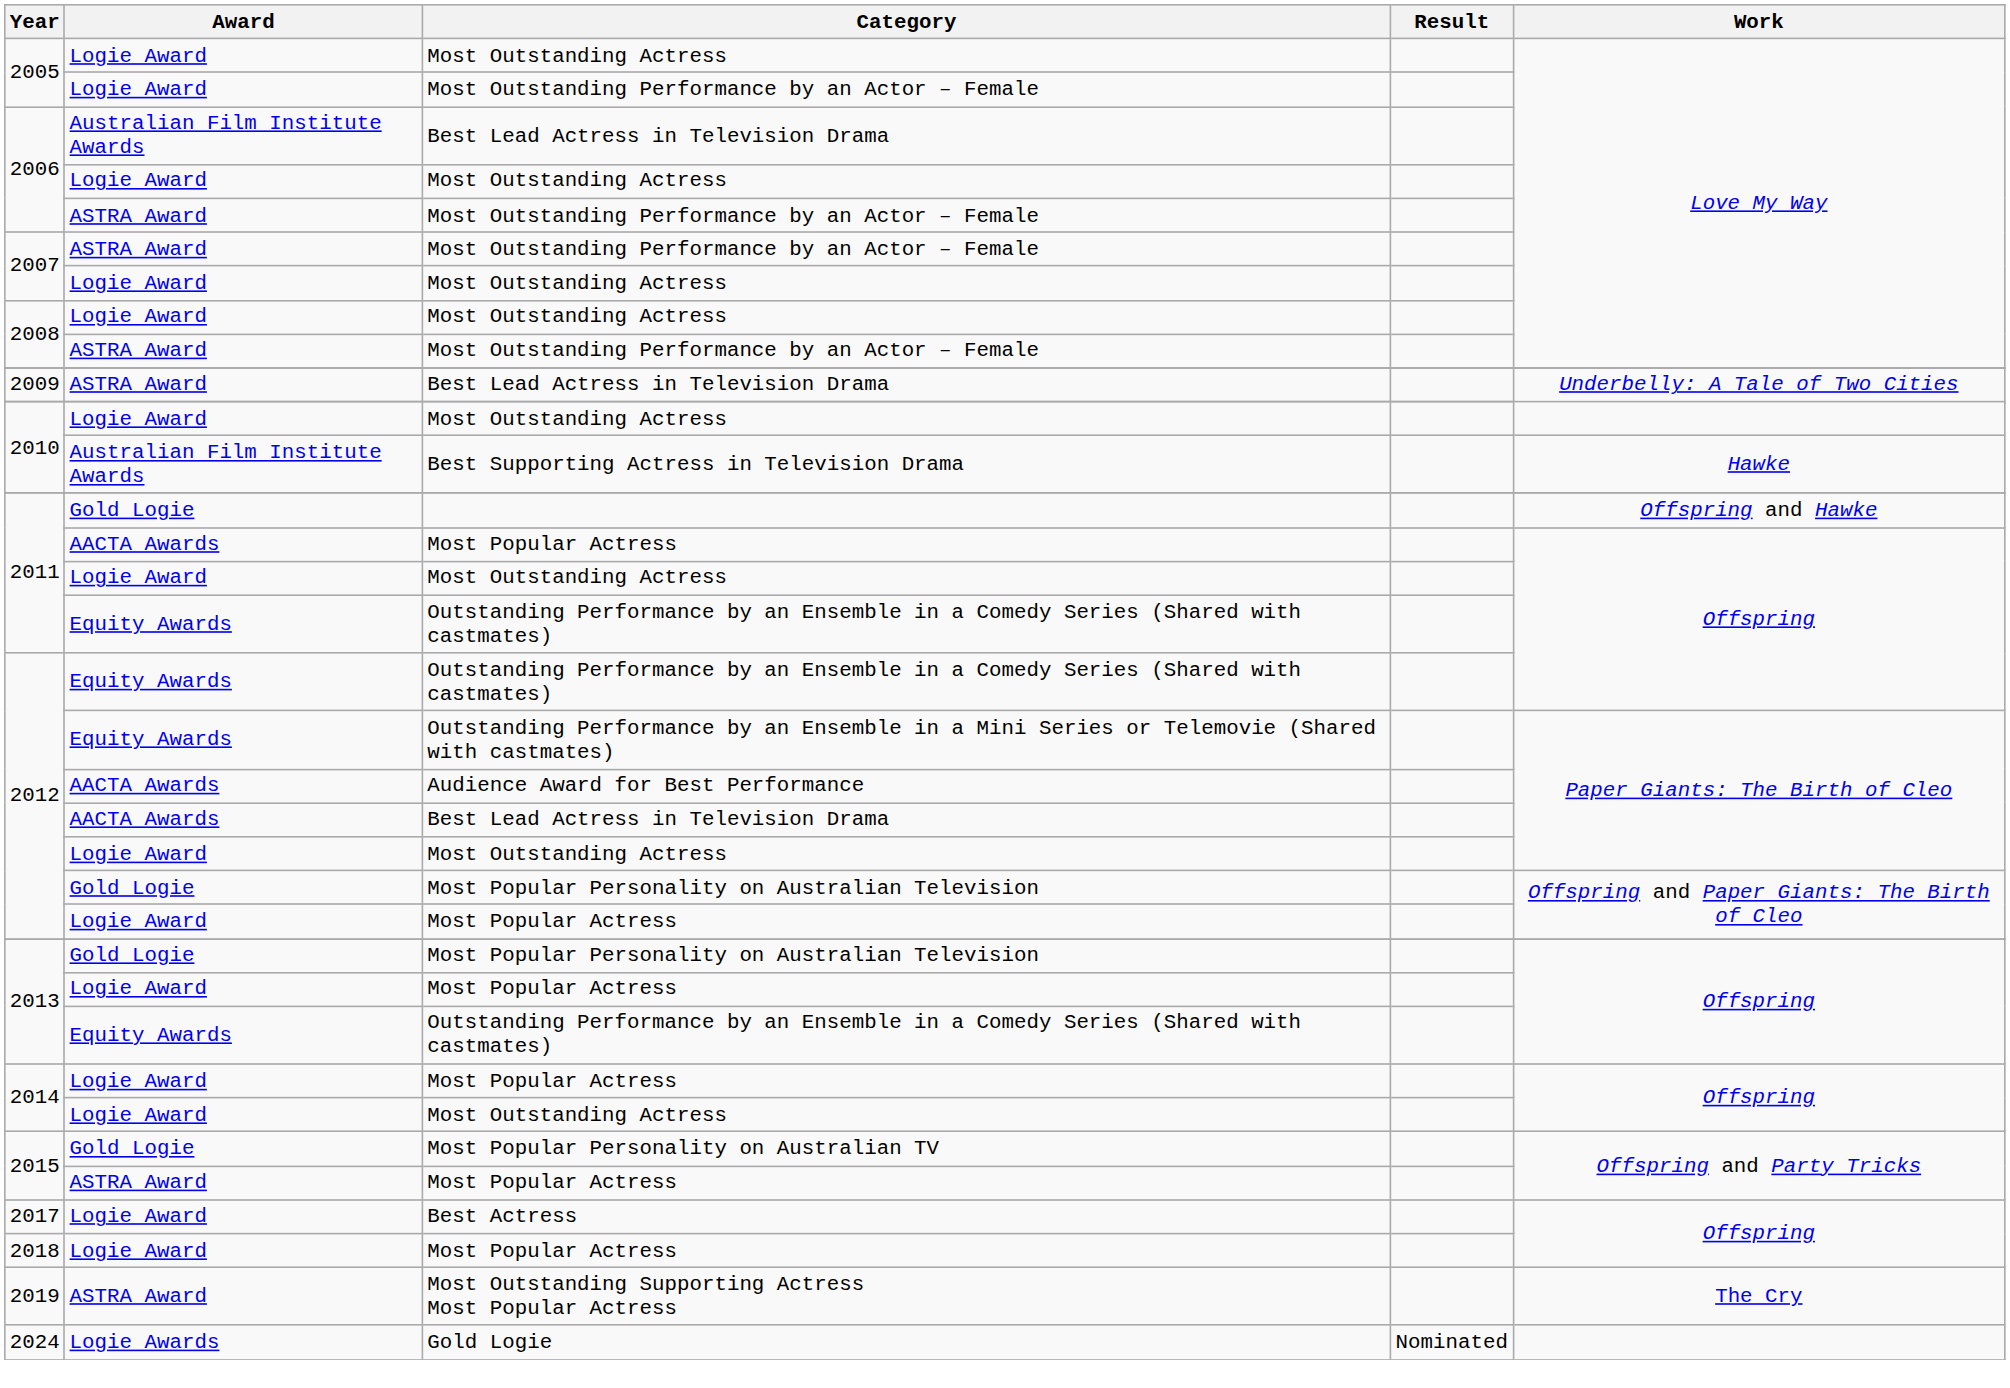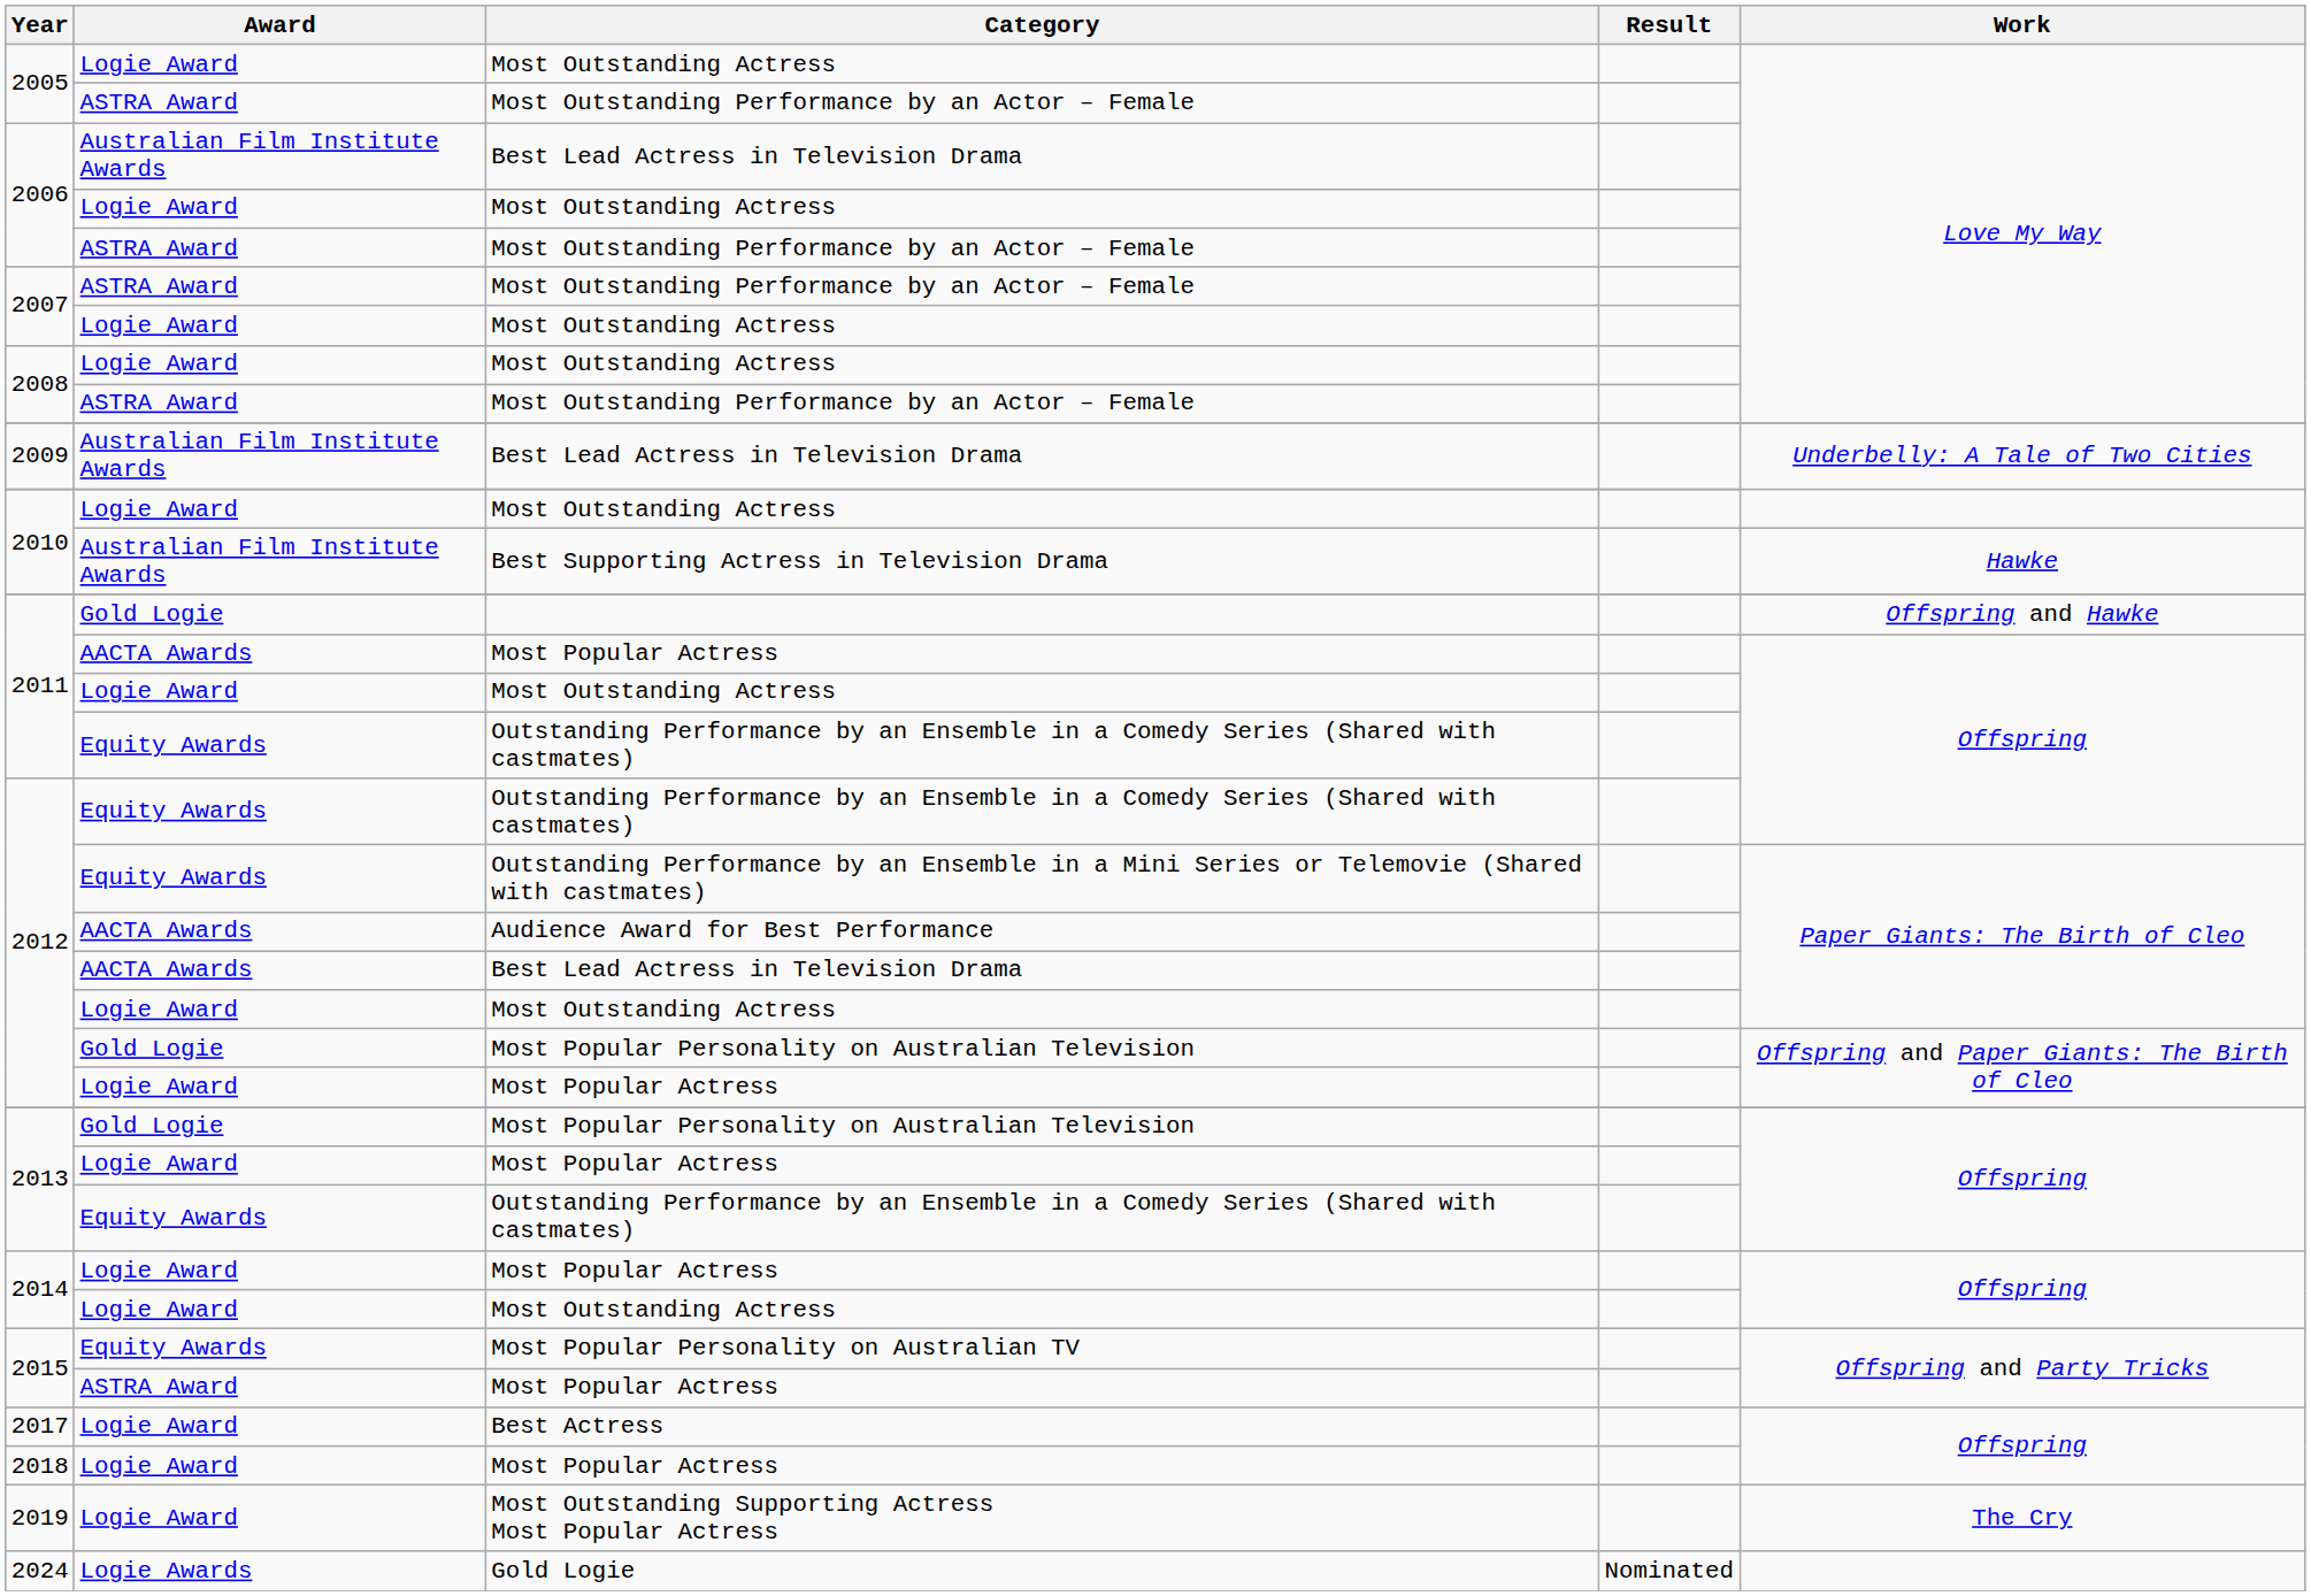2005 / Most Outstanding Performance by an Actor – Female | Award: Logie Award -> ASTRA Award
2009 | Award: ASTRA Award -> Australian Film Institute Awards
2015 / Most Popular Personality on Australian TV | Award: Gold Logie -> Equity Awards
2019 | Award: ASTRA Award -> Logie Award
